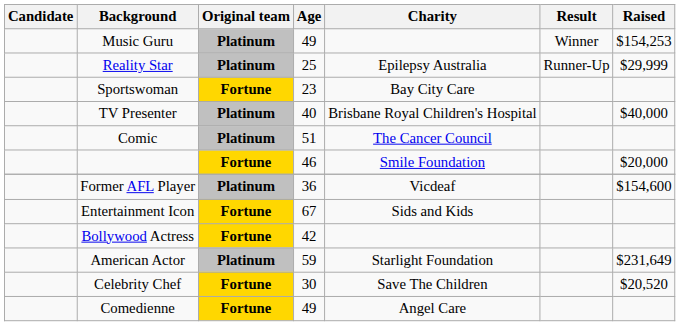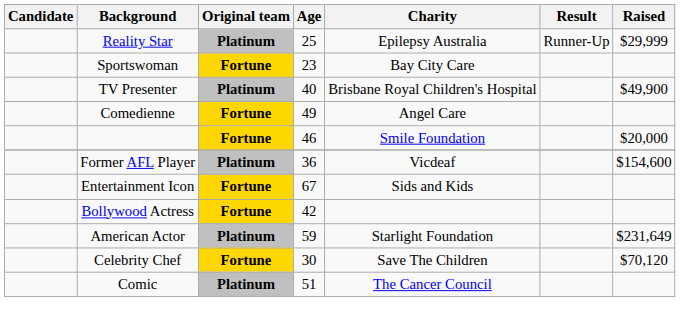- row: Music Guru | Platinum | 49 | Winner | $154,253
TV Presenter | Raised: $40,000 -> $49,900
rows swapped: Comic <-> Comedienne
Celebrity Chef | Raised: $20,520 -> $70,120
